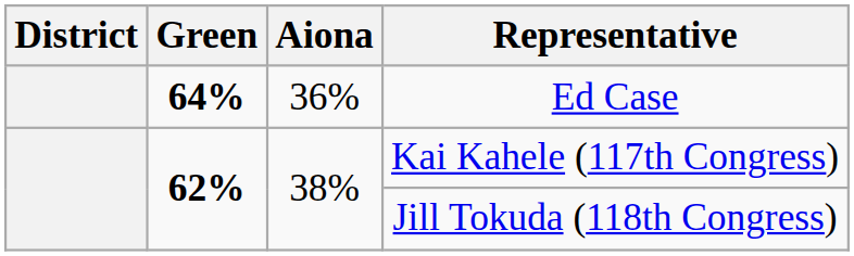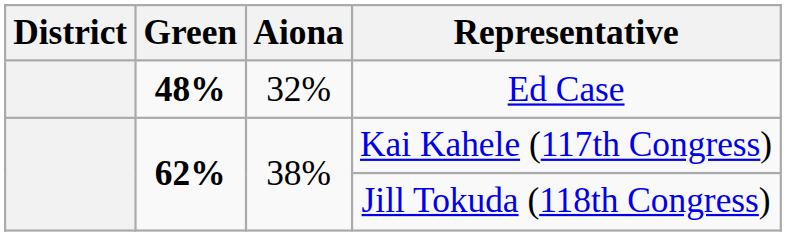Ed Case | Green: 64% -> 48%
Ed Case | Aiona: 36% -> 32%
